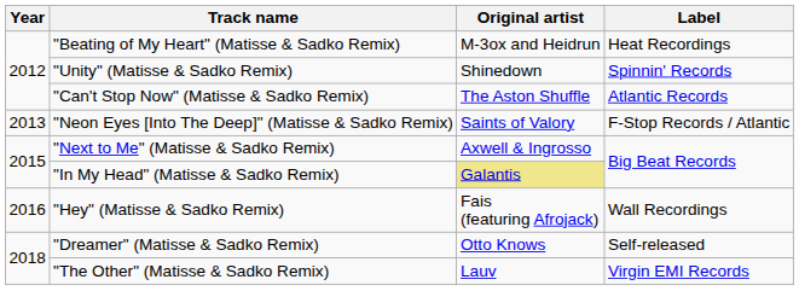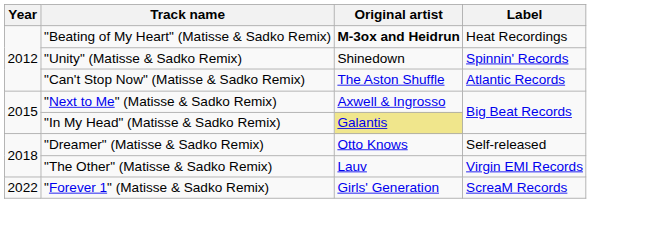"Beating of My Heart" (Matisse & Sadko Remix) | Original artist: normal -> bold
- row: 2013 | "Neon Eyes [Into The Deep]" (Matisse & Sadko Remix) | Saints of Valory | F-Stop Records / Atlantic
- row: 2016 | "Hey" (Matisse & Sadko Remix) | Fais (featuring Afrojack) | Wall Recordings
+ row: 2022 | "Forever 1" (Matisse & Sadko Remix) | Girls' Generation | ScreaM Records
